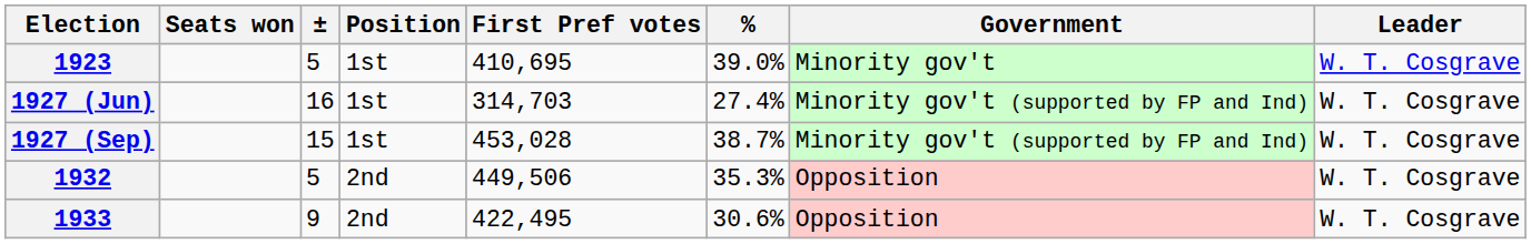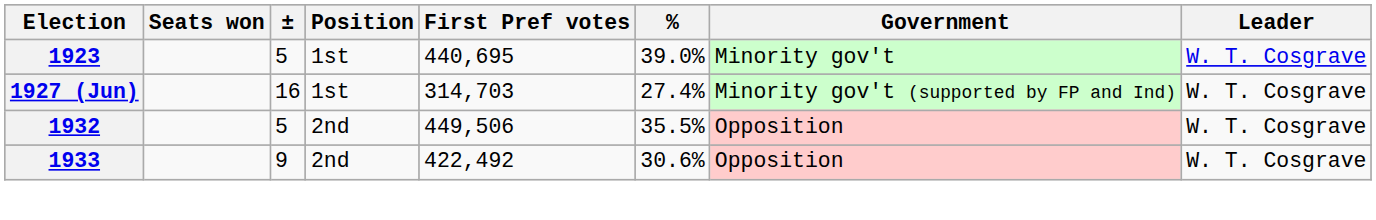1923 | First Pref votes: 410,695 -> 440,695
- row: 1927 (Sep) | 15 | 1st | 453,028 | 38.7% | Minority gov't (supported by FP and Ind) | W. T. Cosgrave
1932 | %: 35.3% -> 35.5%
1933 | First Pref votes: 422,495 -> 422,492
